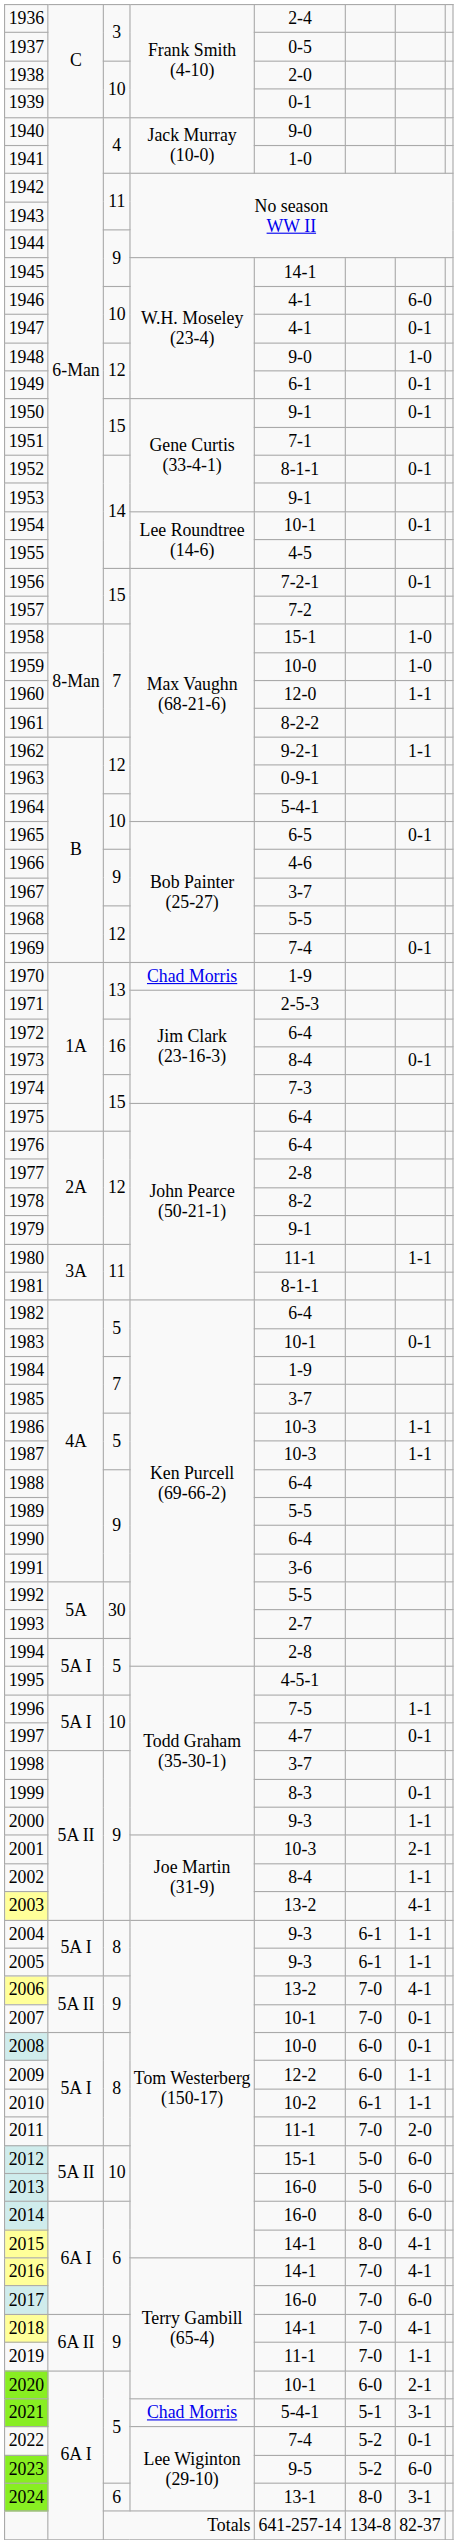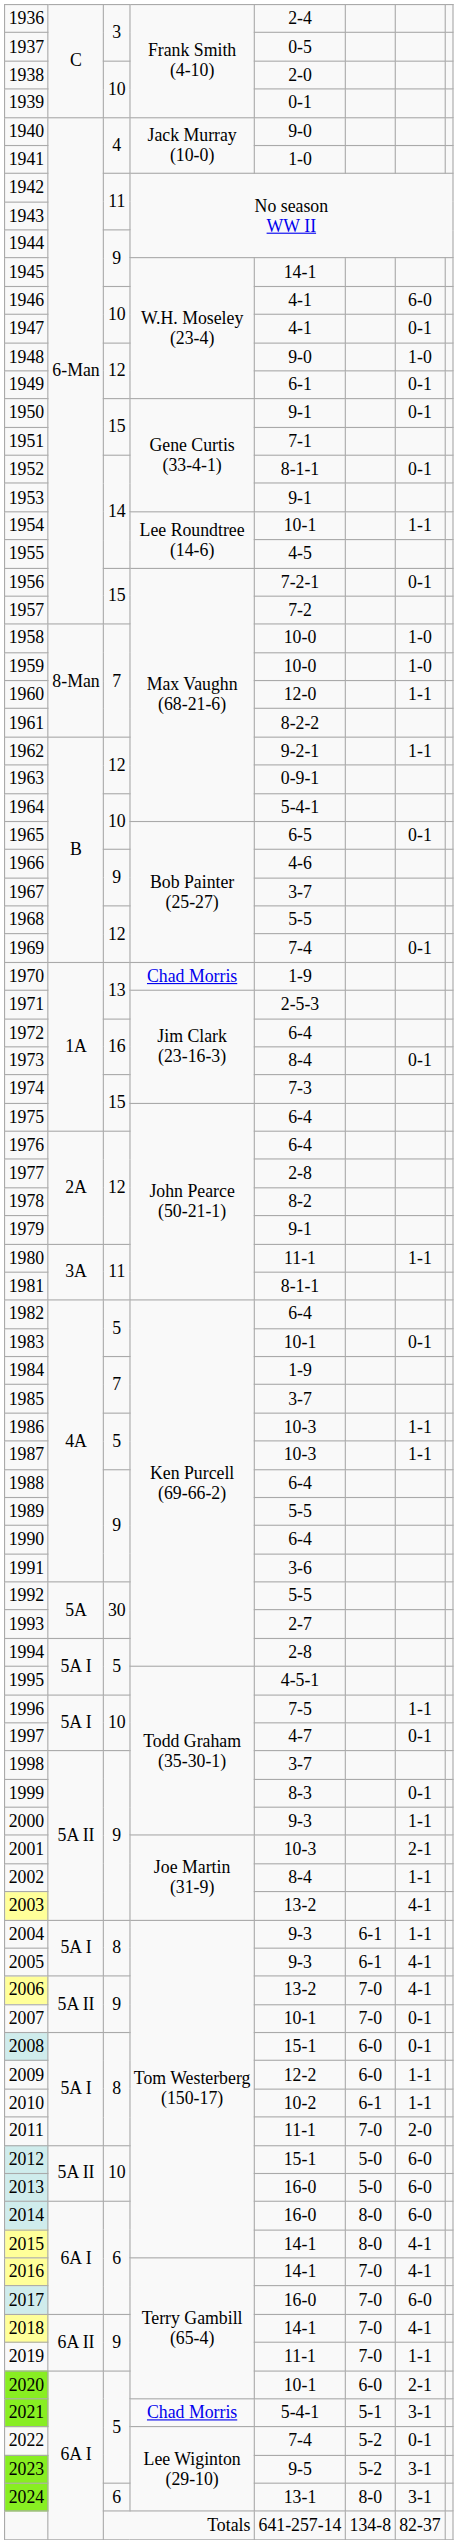1954 | column 7: 0-1 -> 1-1
1958 | column 5: 15-1 -> 10-0
2005 | column 7: 1-1 -> 4-1
2008 | column 5: 10-0 -> 15-1
2023 | column 7: 6-0 -> 3-1
